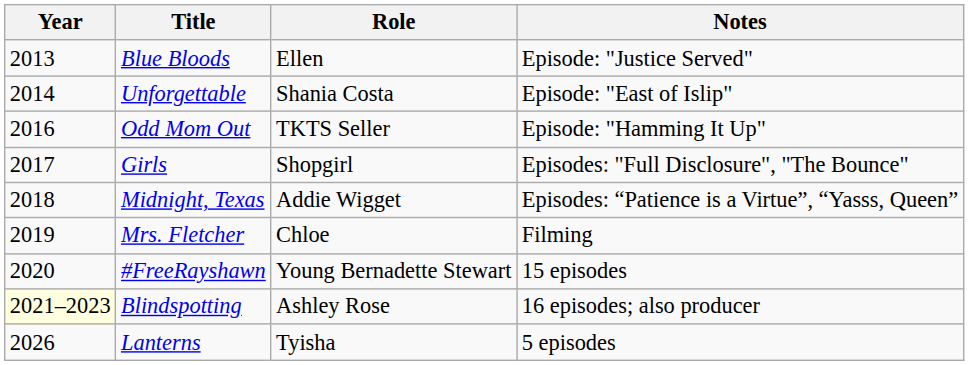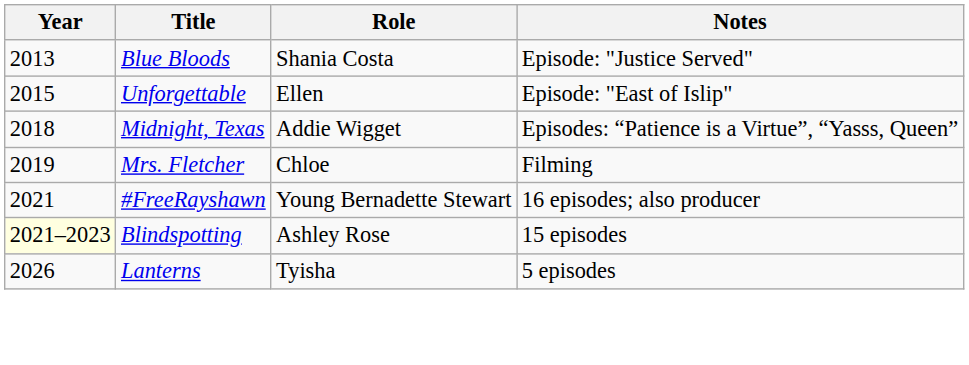Blue Bloods | Role: Ellen -> Shania Costa
Unforgettable | Year: 2014 -> 2015
Unforgettable | Role: Shania Costa -> Ellen
- row: 2016 | Odd Mom Out | TKTS Seller | Episode: "Hamming It Up"
- row: 2017 | Girls | Shopgirl | Episodes: "Full Disclosure", "The Bounce"
#FreeRayshawn | Year: 2020 -> 2021
#FreeRayshawn | Notes: 15 episodes -> 16 episodes; also producer
Blindspotting | Notes: 16 episodes; also producer -> 15 episodes
